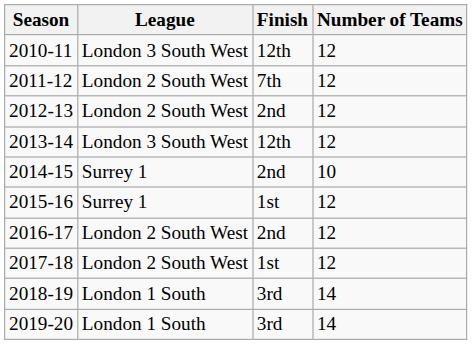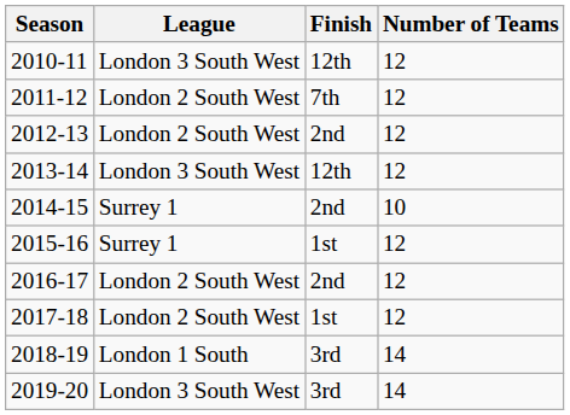2019-20 | League: London 1 South -> London 3 South West
